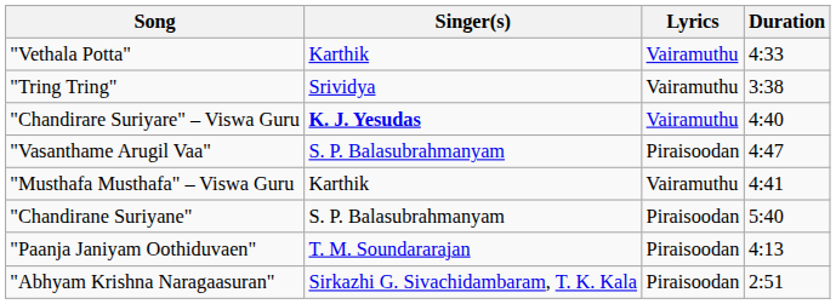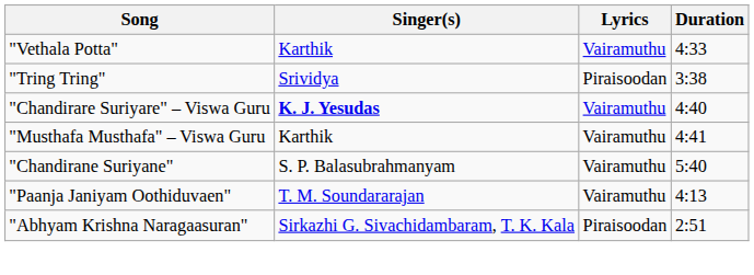"Tring Tring" | Lyrics: Vairamuthu -> Piraisoodan
- row: "Vasanthame Arugil Vaa" | S. P. Balasubrahmanyam | Piraisoodan | 4:47
"Chandirane Suriyane" | Lyrics: Piraisoodan -> Vairamuthu
"Paanja Janiyam Oothiduvaen" | Lyrics: Piraisoodan -> Vairamuthu
